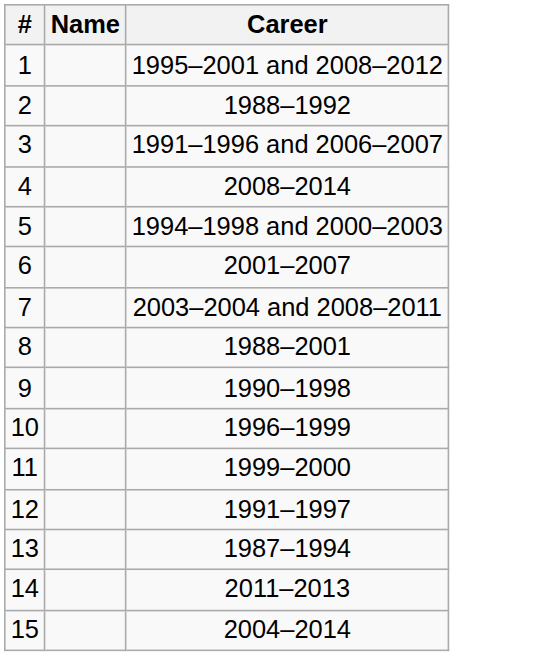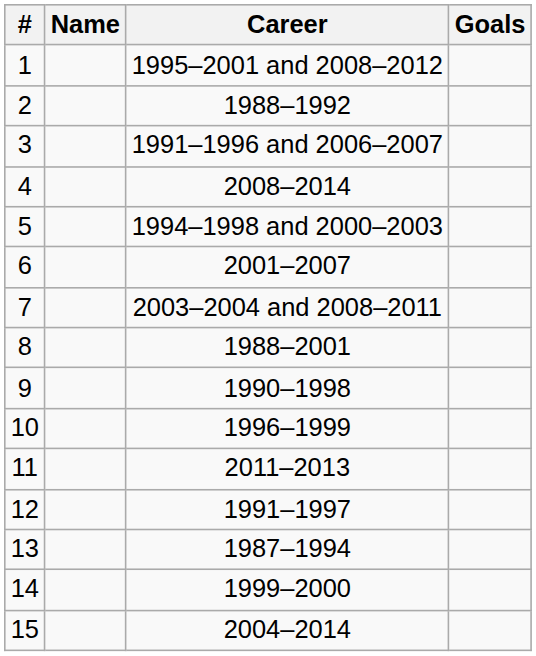+ column: Goals
11 | Career: 1999–2000 -> 2011–2013
14 | Career: 2011–2013 -> 1999–2000
